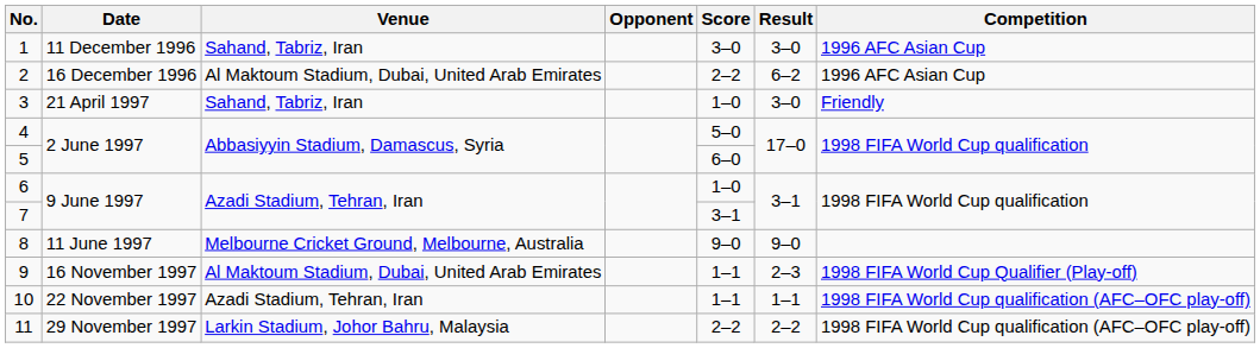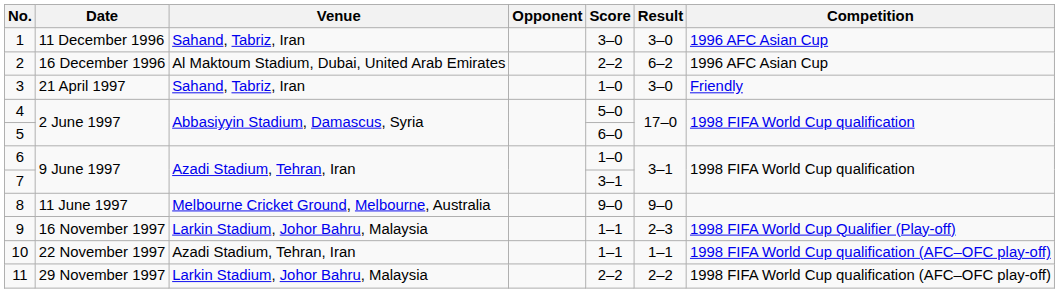9 | Venue: Al Maktoum Stadium, Dubai, United Arab Emirates -> Larkin Stadium, Johor Bahru, Malaysia
